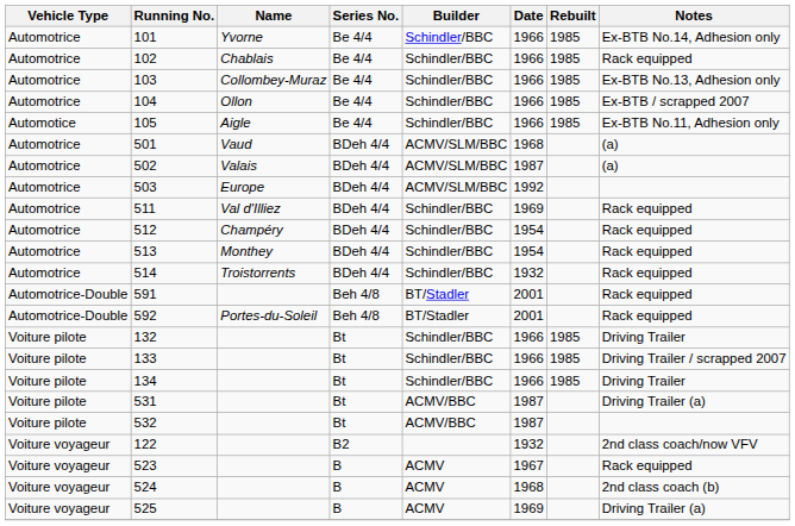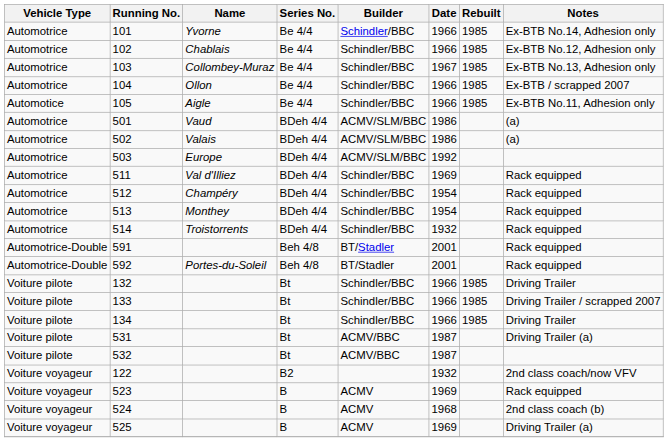102 | Notes: Rack equipped -> Ex-BTB No.12, Adhesion only
103 | Date: 1966 -> 1967
501 | Date: 1968 -> 1986
502 | Date: 1987 -> 1986
523 | Date: 1967 -> 1969
